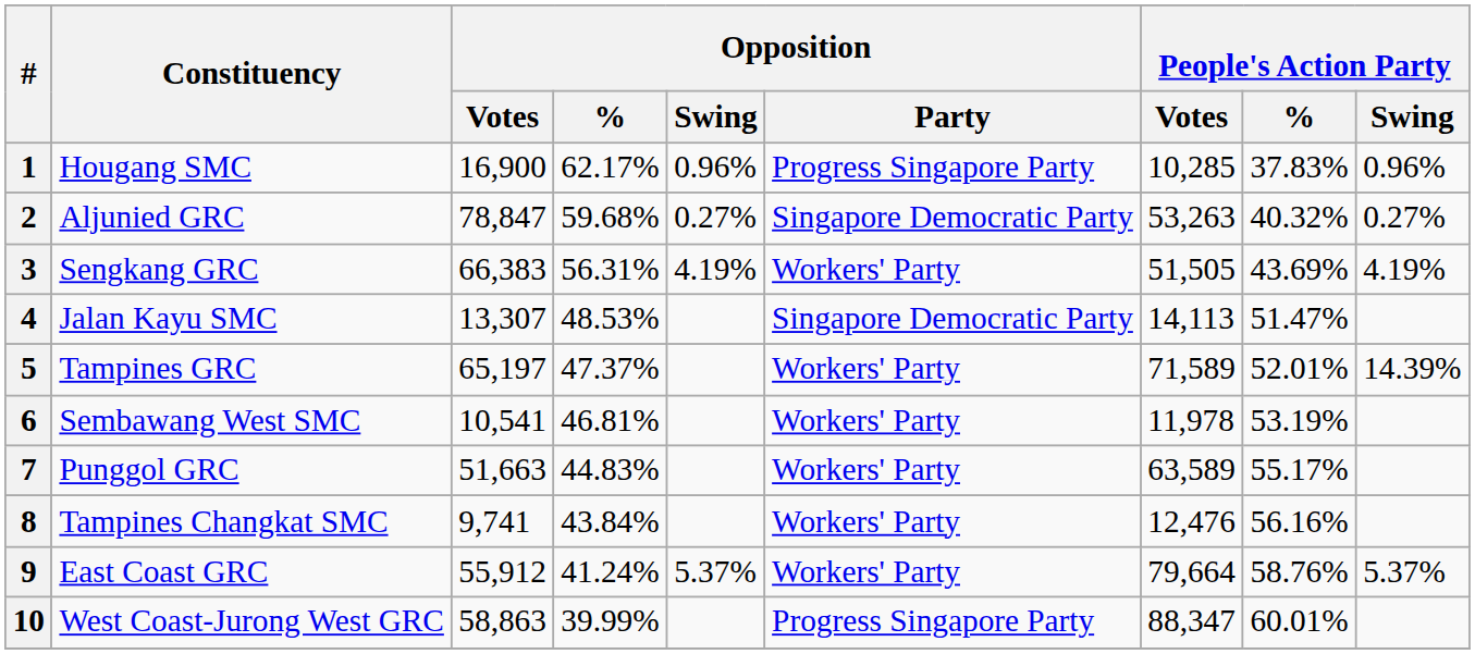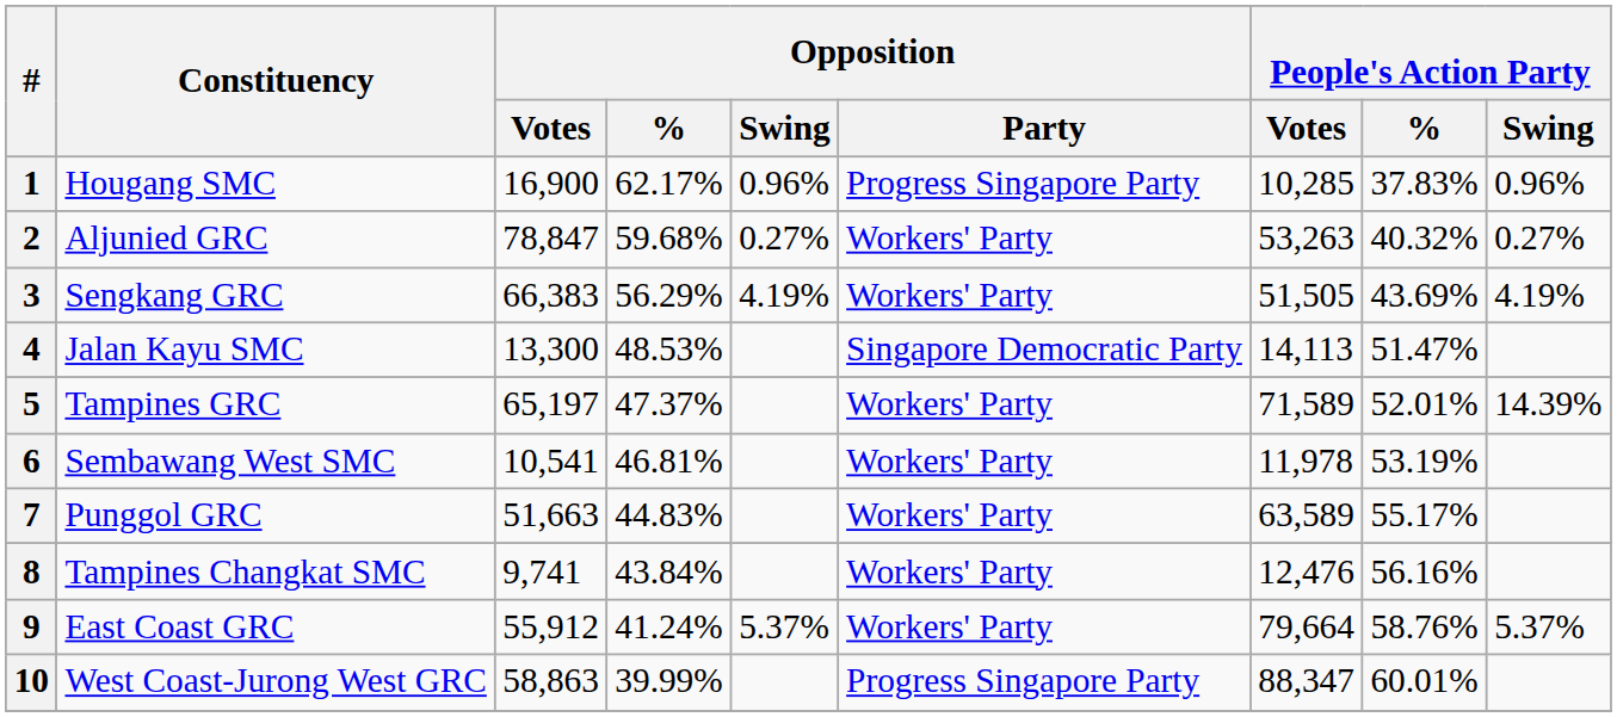2 | Opposition / Party: Singapore Democratic Party -> Workers' Party
3 | Opposition / %: 56.31% -> 56.29%
4 | Opposition / Votes: 13,307 -> 13,300
